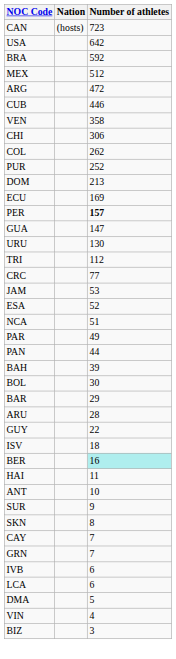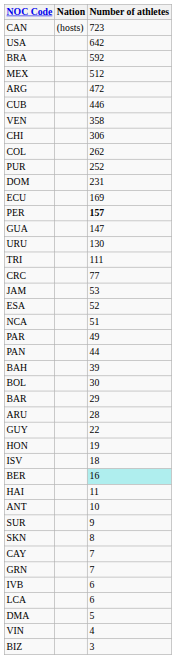DOM | Number of athletes: 213 -> 231
TRI | Number of athletes: 112 -> 111
+ row: HON | 19
